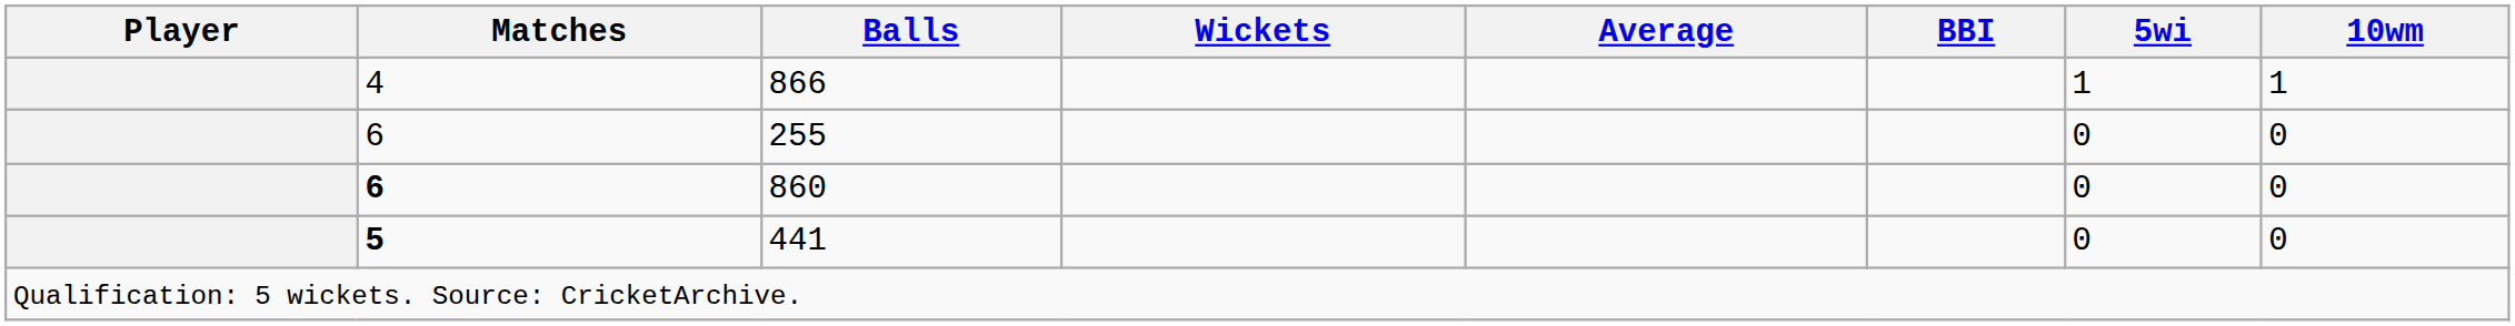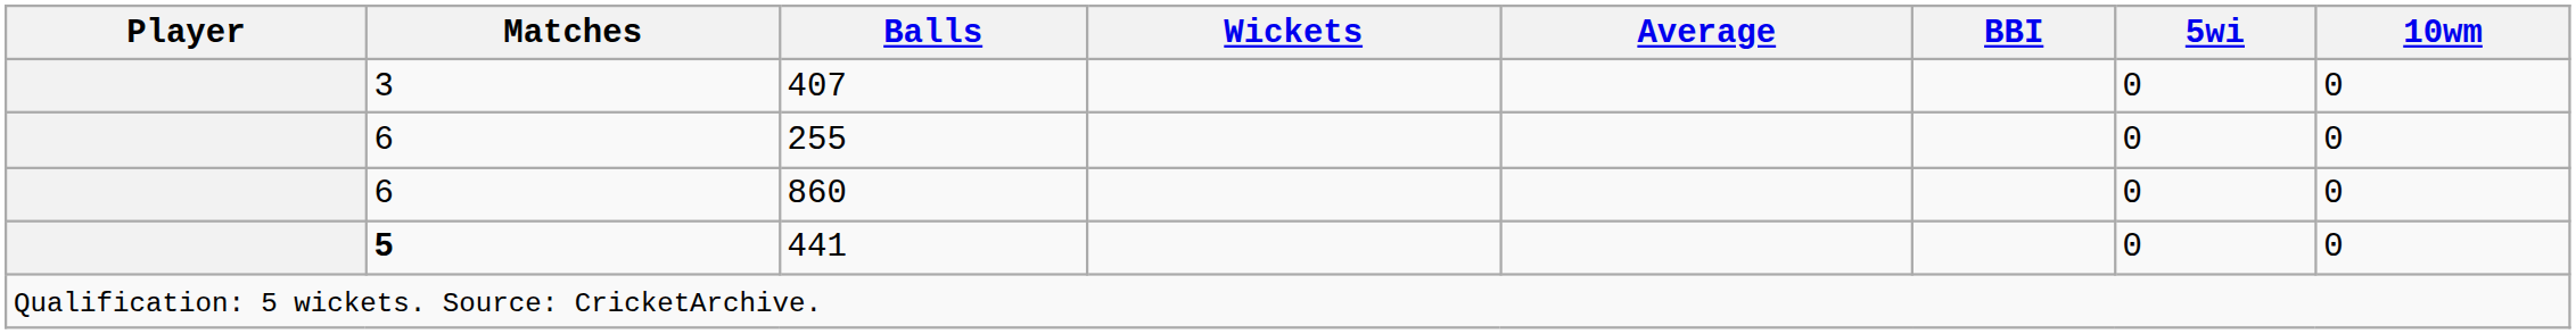- row: 4 | 866 | 1 | 1
+ row: 3 | 407 | 0 | 0
860 | Matches: bold -> normal
